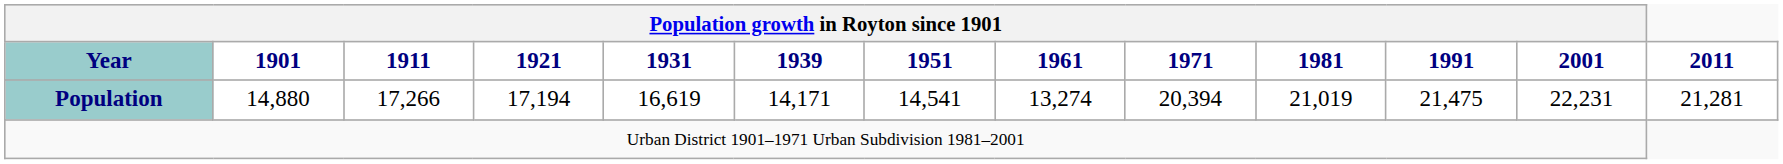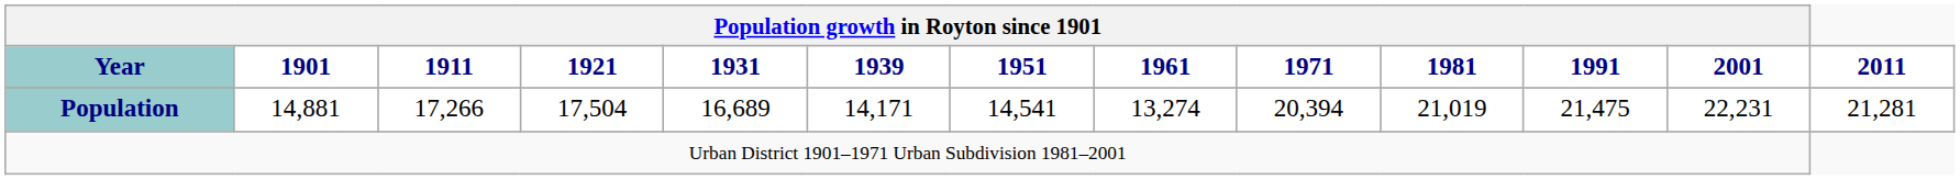Population | Population growth in Royton since 1901 / 1901: 14,880 -> 14,881
Population | Population growth in Royton since 1901 / 1921: 17,194 -> 17,504
Population | Population growth in Royton since 1901 / 1931: 16,619 -> 16,689
